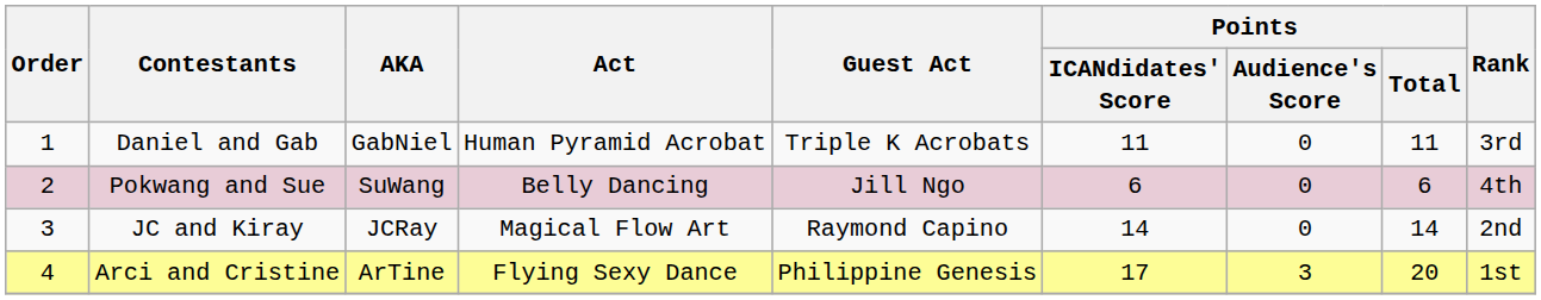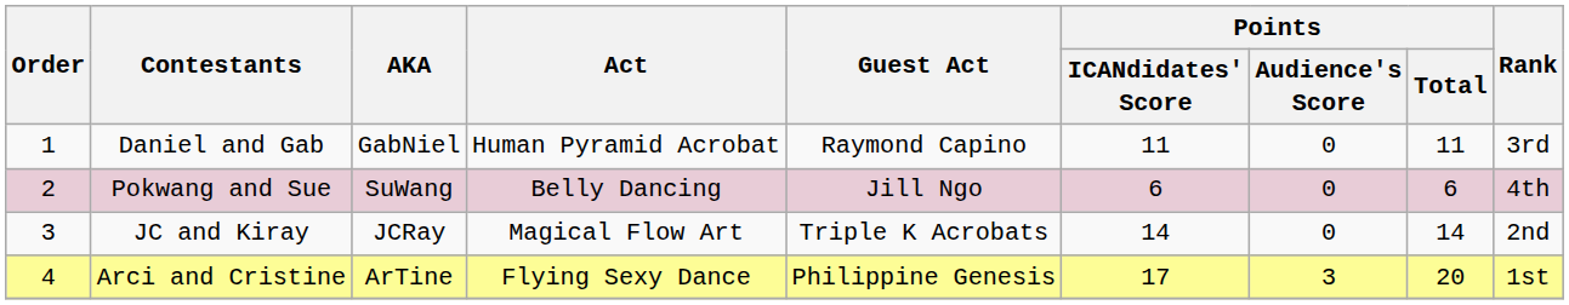Daniel and Gab | Guest Act: Triple K Acrobats -> Raymond Capino
JC and Kiray | Guest Act: Raymond Capino -> Triple K Acrobats
